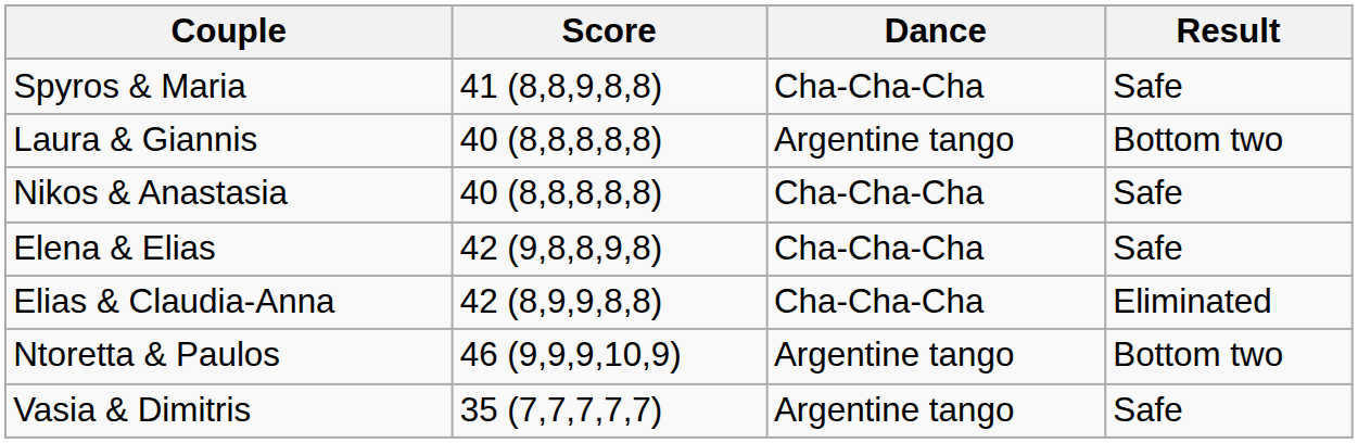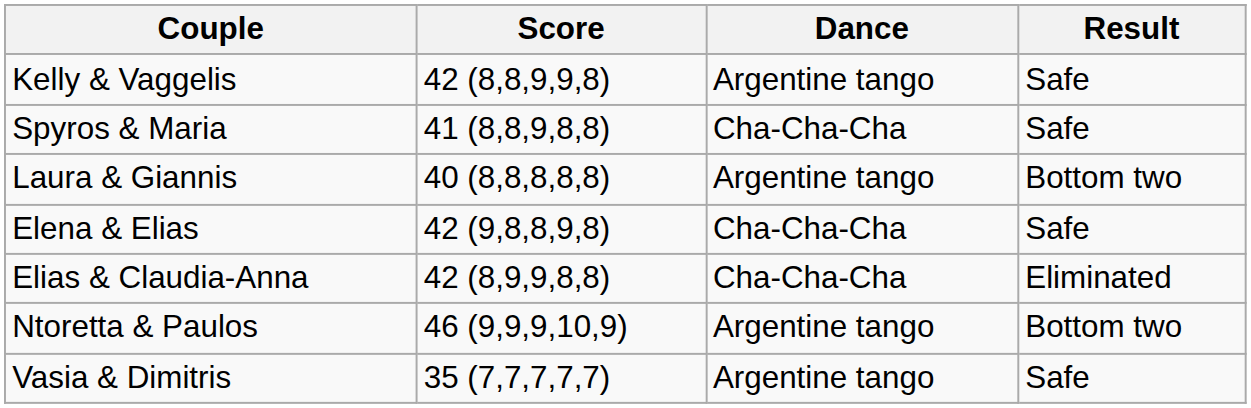+ row: Kelly & Vaggelis | 42 (8,8,9,9,8) | Argentine tango | Safe
- row: Nikos & Anastasia | 40 (8,8,8,8,8) | Cha-Cha-Cha | Safe
